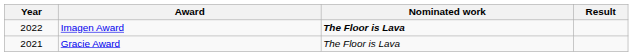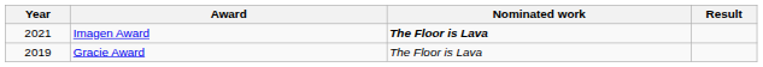Imagen Award | Year: 2022 -> 2021
Gracie Award | Year: 2021 -> 2019
